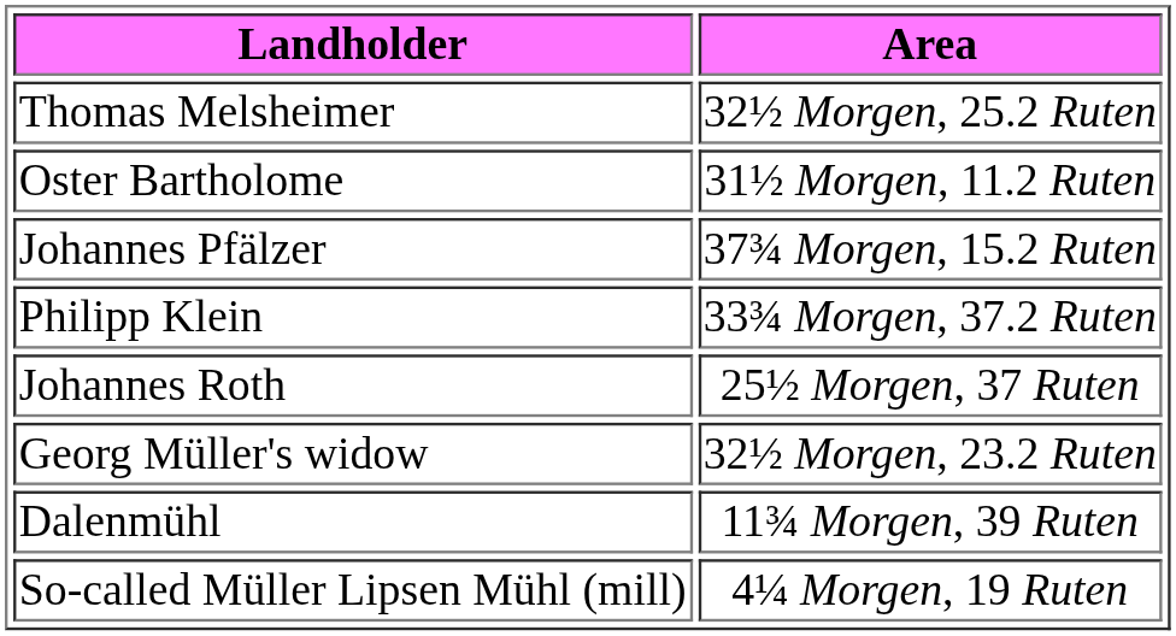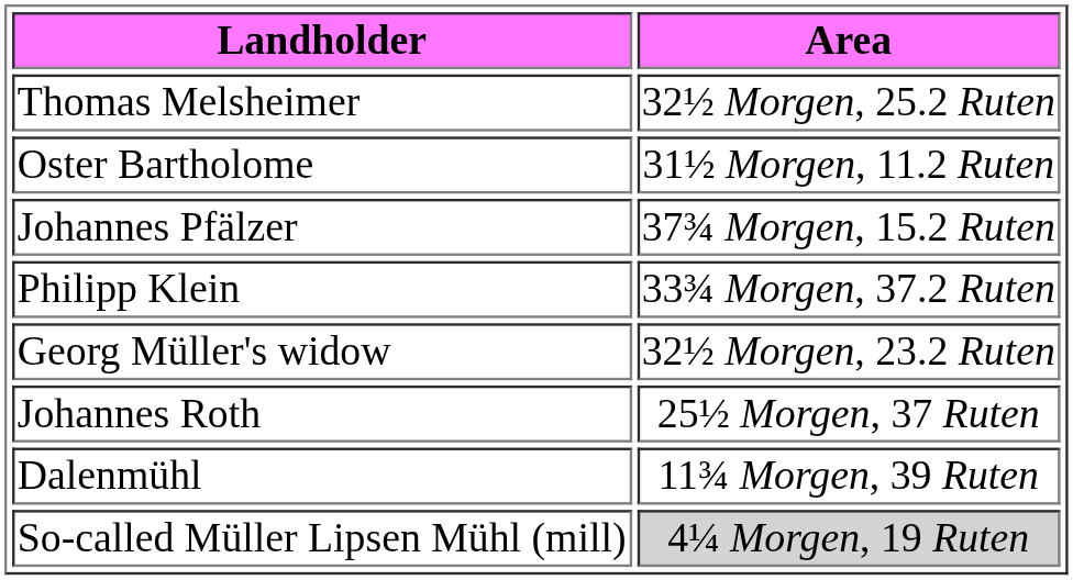rows swapped: Johannes Roth <-> Georg Müller's widow
So-called Müller Lipsen Mühl (mill) | Area: no background -> lightgrey background
